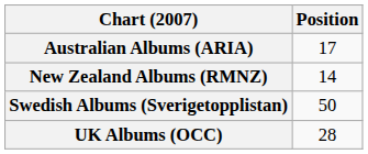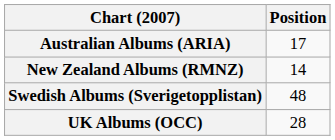Swedish Albums (Sverigetopplistan) | Position: 50 -> 48
